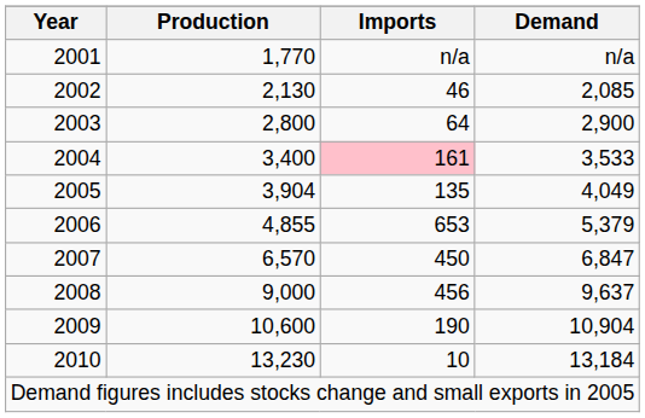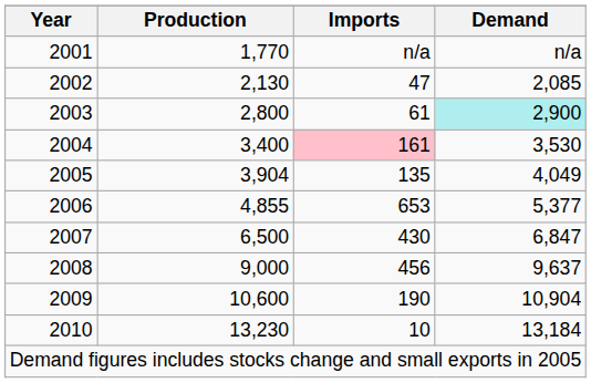2002 | Imports: 46 -> 47
2003 | Imports: 64 -> 61
2003 | Demand: no background -> paleturquoise background
2004 | Demand: 3,533 -> 3,530
2006 | Demand: 5,379 -> 5,377
2007 | Production: 6,570 -> 6,500
2007 | Imports: 450 -> 430
